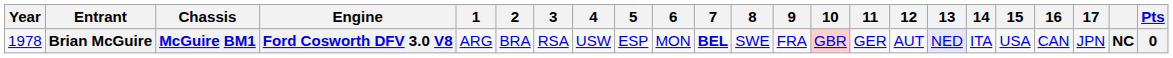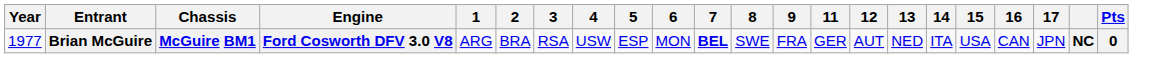- column: 10 | GBR
Brian McGuire | Year: 1978 -> 1977
Brian McGuire | 13: lavender background -> no background
